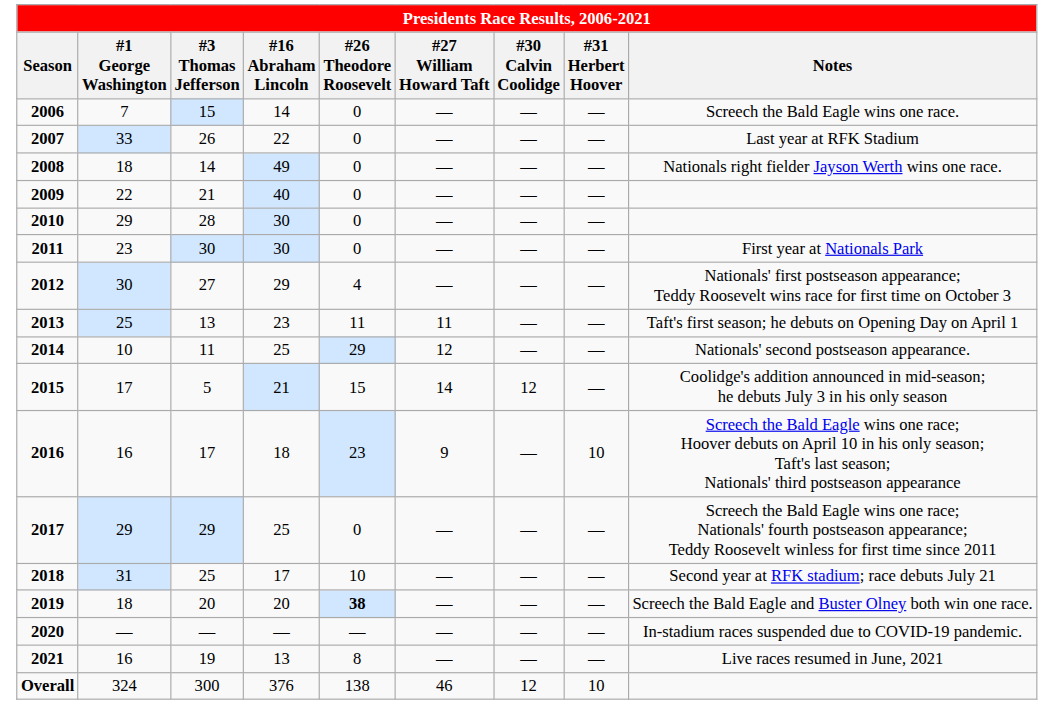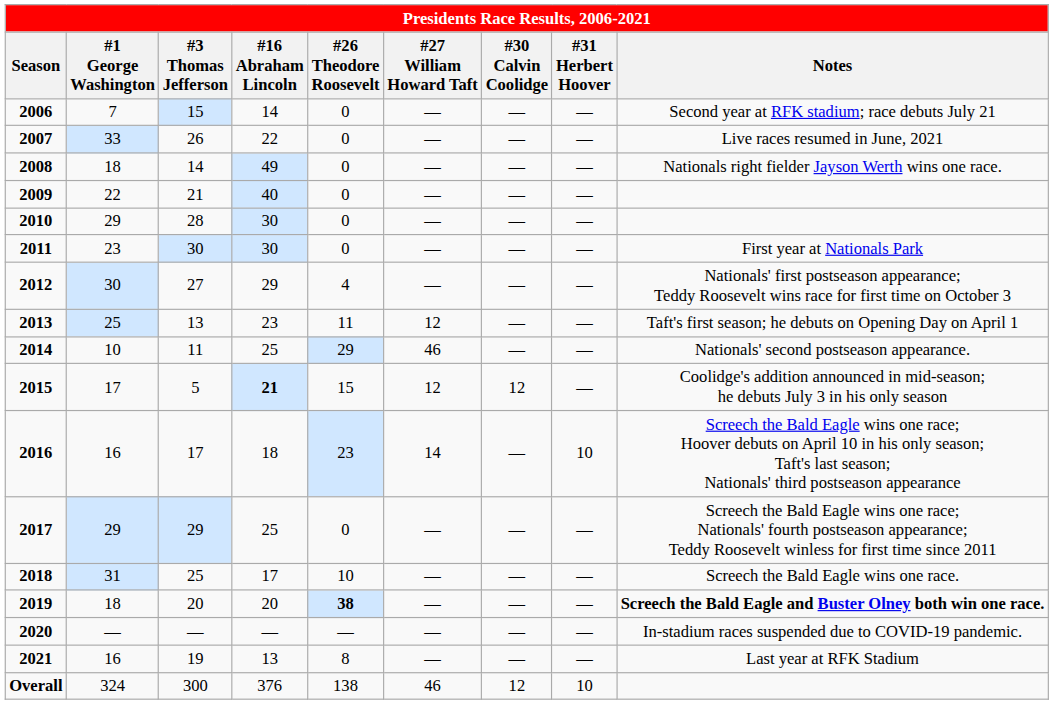2006 | Notes: Screech the Bald Eagle wins one race. -> Second year at RFK stadium; race debuts July 21
2007 | Notes: Last year at RFK Stadium -> Live races resumed in June, 2021
2013 | #27 William Howard Taft: 11 -> 12
2014 | #27 William Howard Taft: 12 -> 46
2015 | #16 Abraham Lincoln: normal -> bold
2015 | #27 William Howard Taft: 14 -> 12
2016 | #27 William Howard Taft: 9 -> 14
2018 | Notes: Second year at RFK stadium; race debuts July 21 -> Screech the Bald Eagle wins one race.
2019 | Notes: normal -> bold
2021 | Notes: Live races resumed in June, 2021 -> Last year at RFK Stadium
